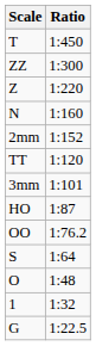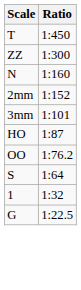- row: Z | 1:220
- row: TT | 1:120
- row: O | 1:48
